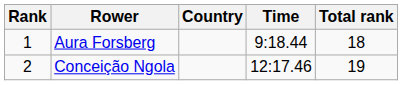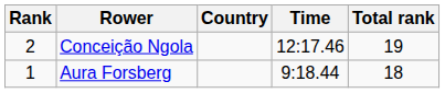rows swapped: Aura Forsberg <-> Conceição Ngola
